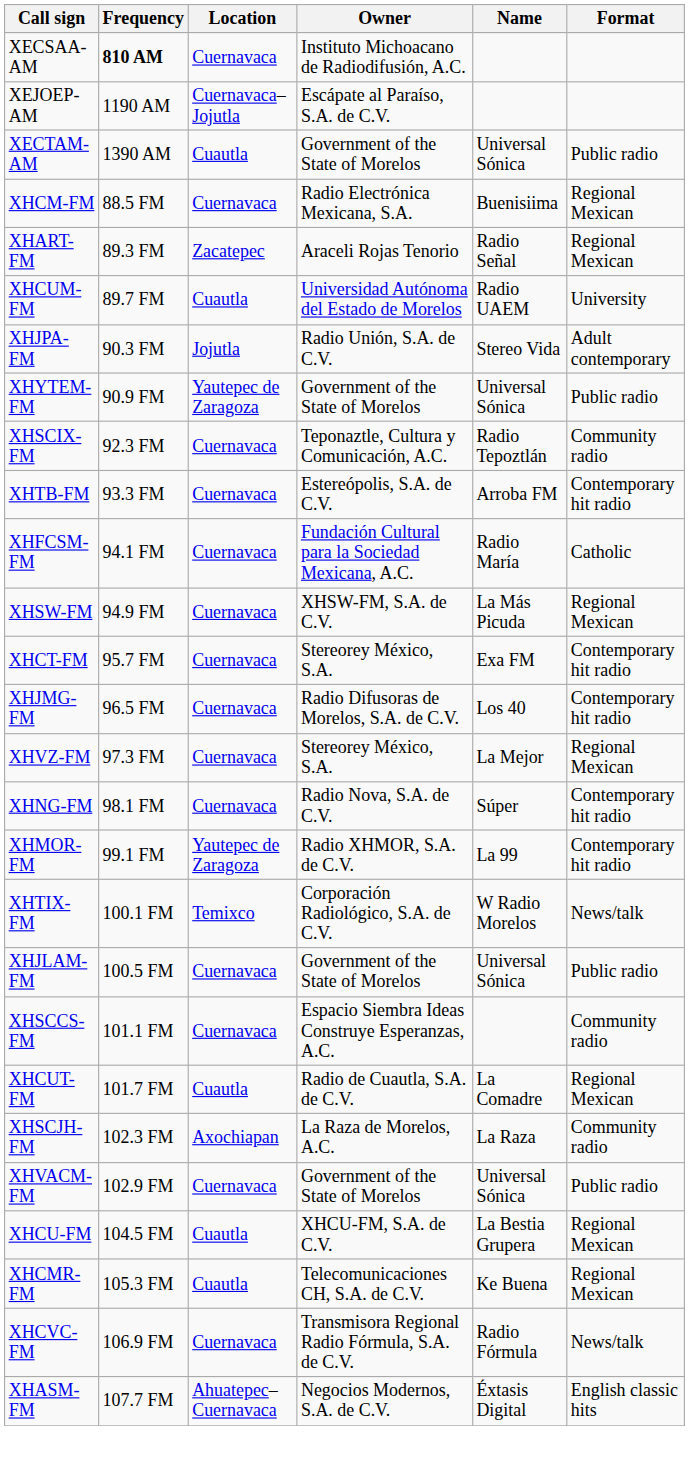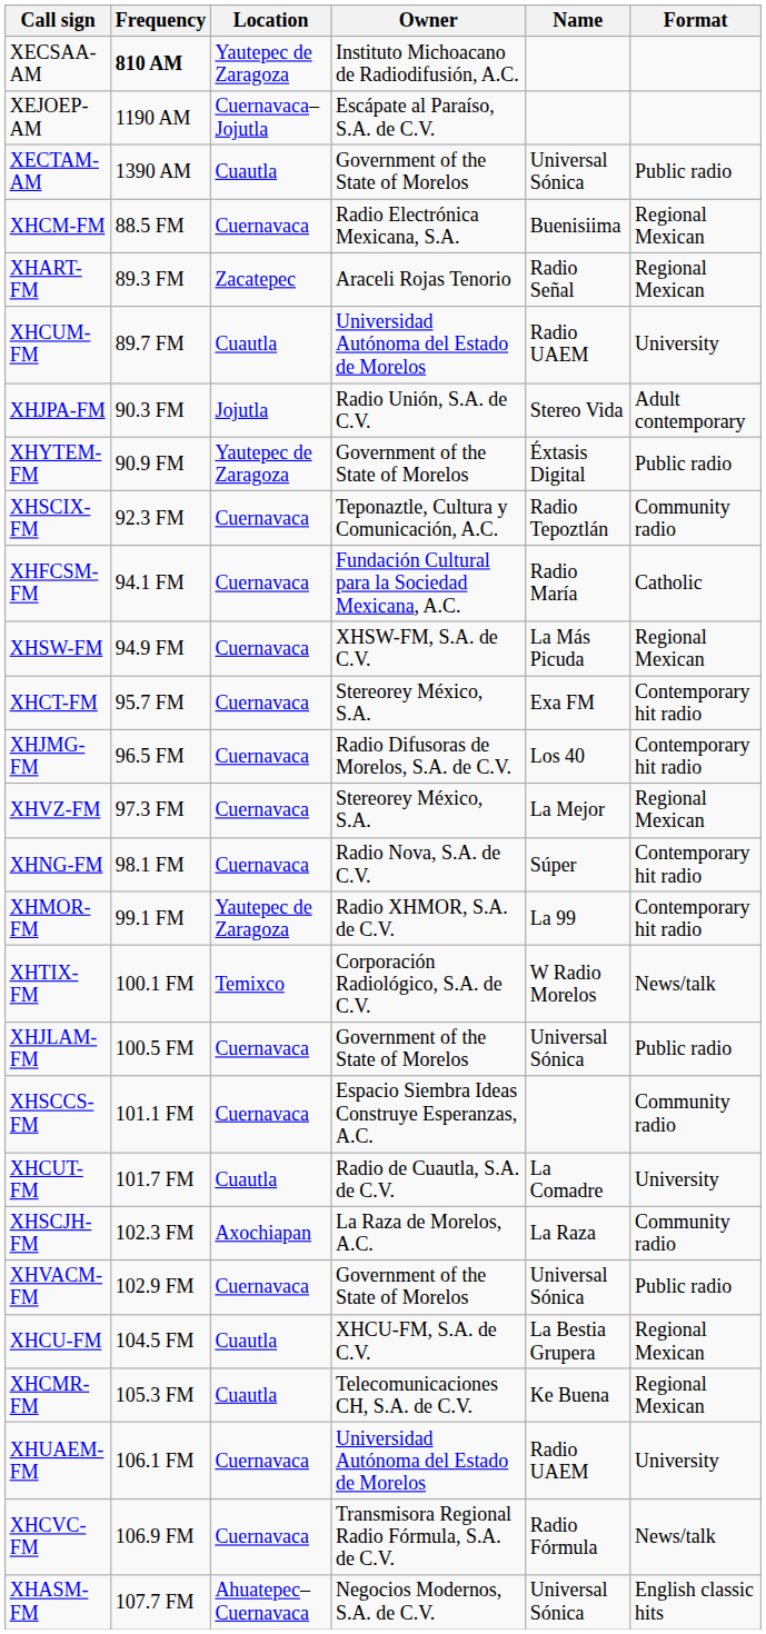XECSAA-AM | Location: Cuernavaca -> Yautepec de Zaragoza
XHYTEM-FM | Name: Universal Sónica -> Éxtasis Digital
- row: XHTB-FM | 93.3 FM | Cuernavaca | Estereópolis, S.A. de C.V. | Arroba FM | Contemporary hit radio
XHCUT-FM | Format: Regional Mexican -> University
+ row: XHUAEM-FM | 106.1 FM | Cuernavaca | Universidad Autónoma del Estado de Morelos | Radio UAEM | University
XHASM-FM | Name: Éxtasis Digital -> Universal Sónica
